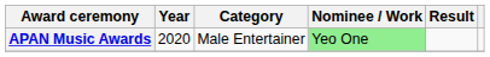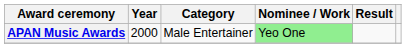APAN Music Awards | Year: 2020 -> 2000
